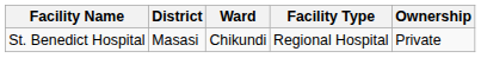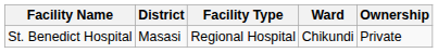columns swapped: Ward <-> Facility Type
